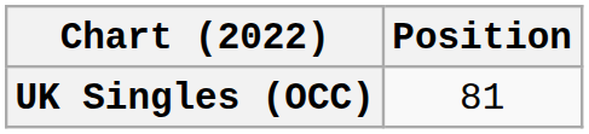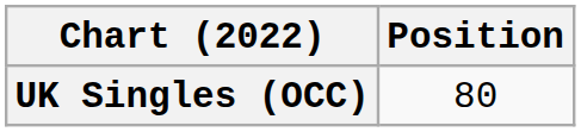UK Singles (OCC) | Position: 81 -> 80
